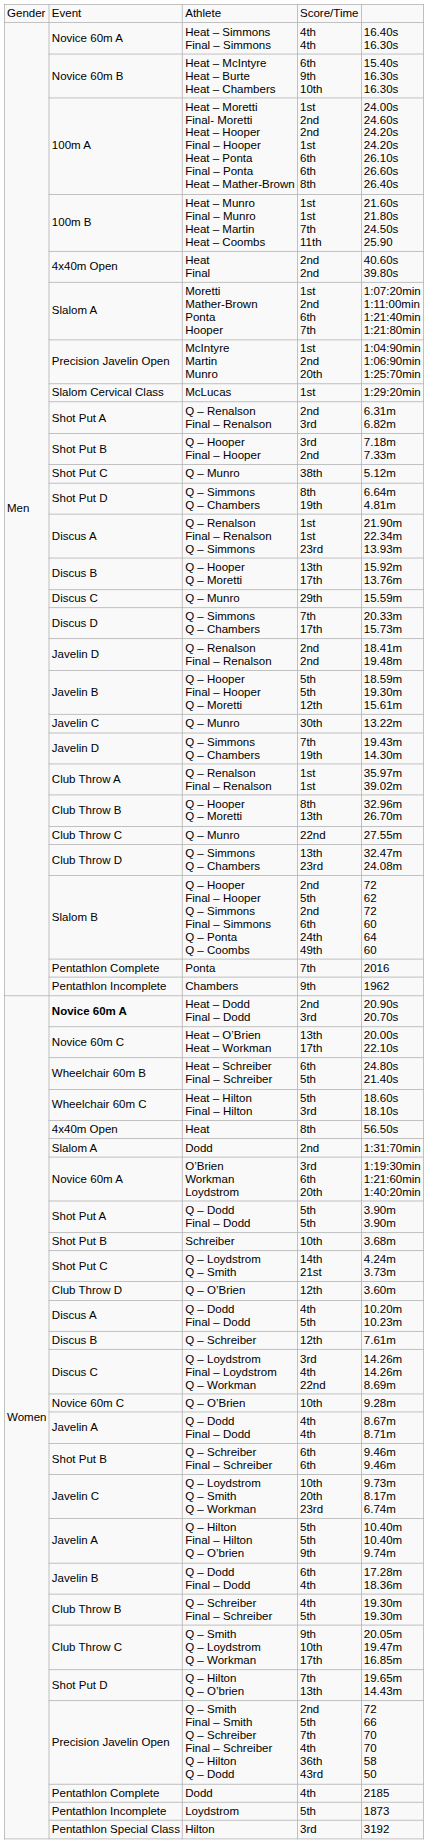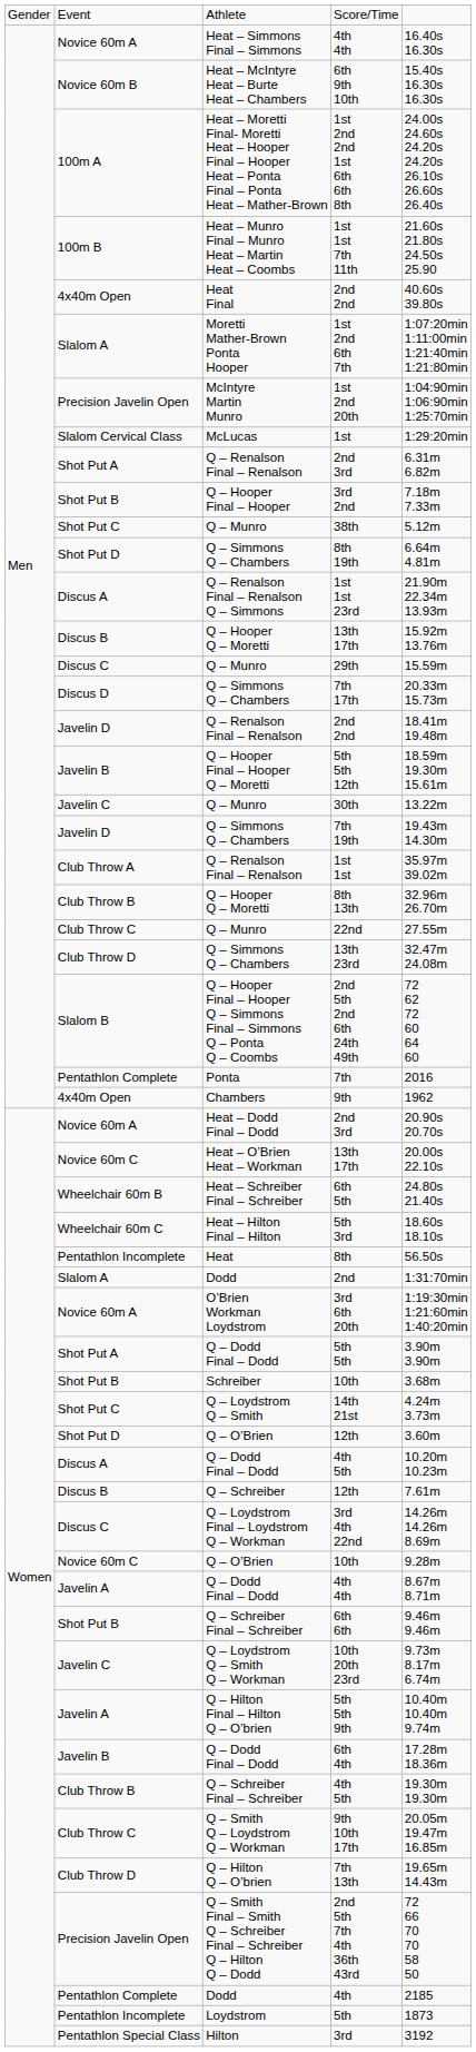9th | column 2: Pentathlon Incomplete -> 4x40m Open
Heat – Dodd Final – Dodd / 2nd 3rd | column 2: bold -> normal
8th | column 2: 4x40m Open -> Pentathlon Incomplete
Q – O’Brien / 12th | column 2: Club Throw D -> Shot Put D
7th 13th | column 2: Shot Put D -> Club Throw D
